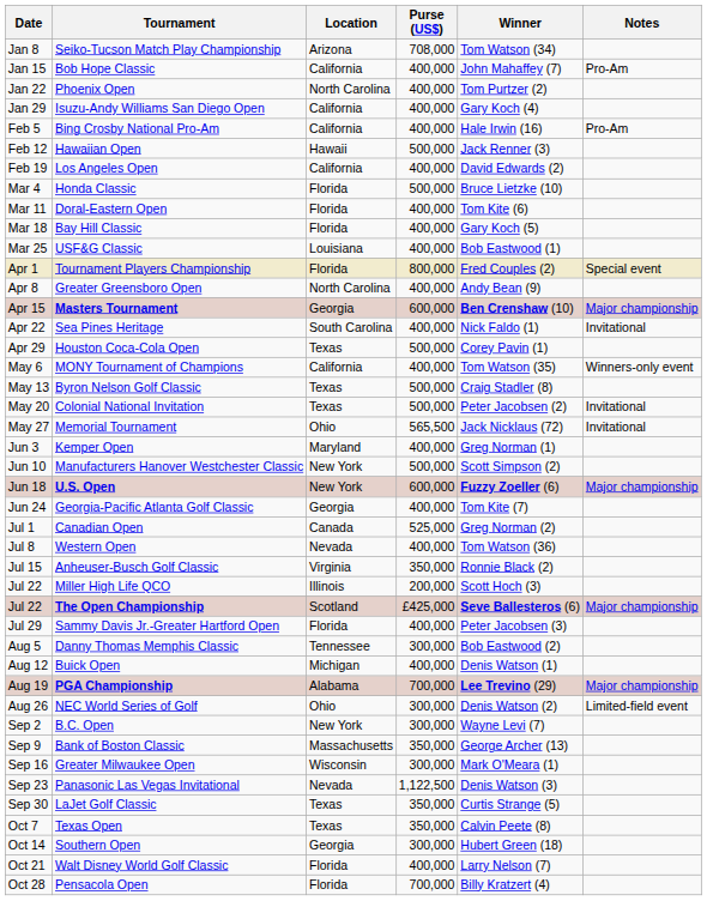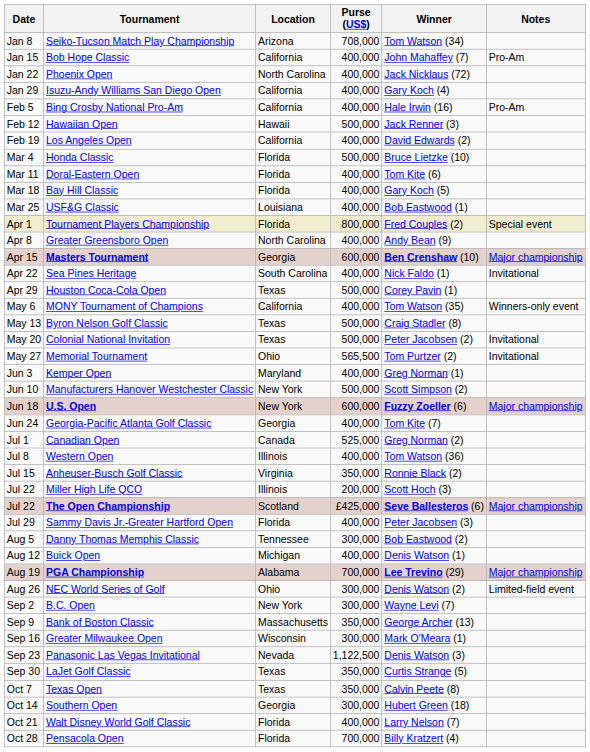Phoenix Open | Winner: Tom Purtzer (2) -> Jack Nicklaus (72)
Memorial Tournament | Winner: Jack Nicklaus (72) -> Tom Purtzer (2)
Western Open | Location: Nevada -> Illinois
